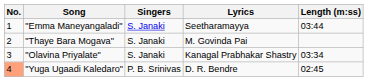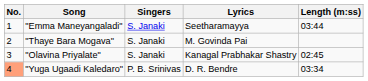"Olavina Priyalate" | Length (m:ss): 03:34 -> 02:45
"Yuga Ugaadi Kaledaro" | Length (m:ss): 02:45 -> 03:34
